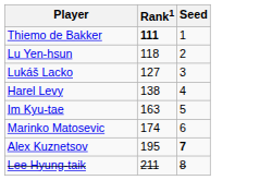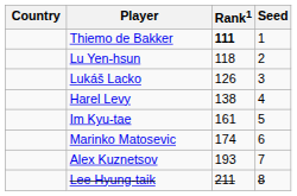+ column: Country
Lukáš Lacko | Rank1: 127 -> 126
Im Kyu-tae | Rank1: 163 -> 161
Alex Kuznetsov | Rank1: 195 -> 193
Alex Kuznetsov | Seed: bold -> normal
